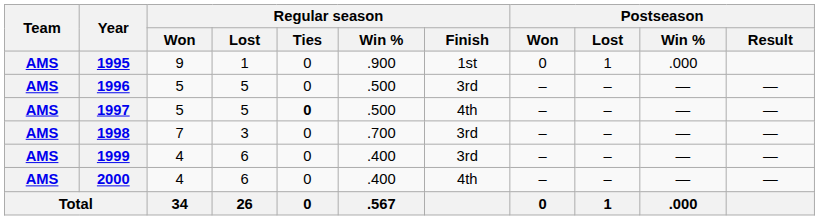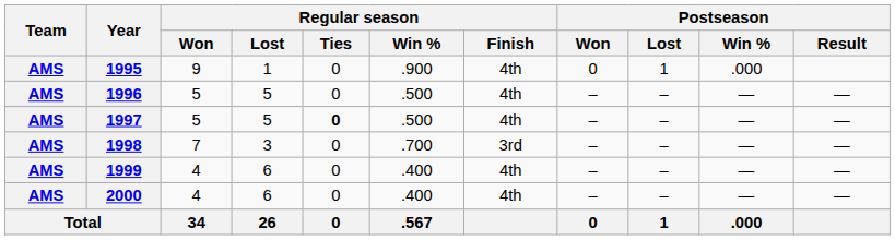1995 | Regular season / Finish: 1st -> 4th
1996 | Regular season / Finish: 3rd -> 4th
1999 | Regular season / Finish: 3rd -> 4th
